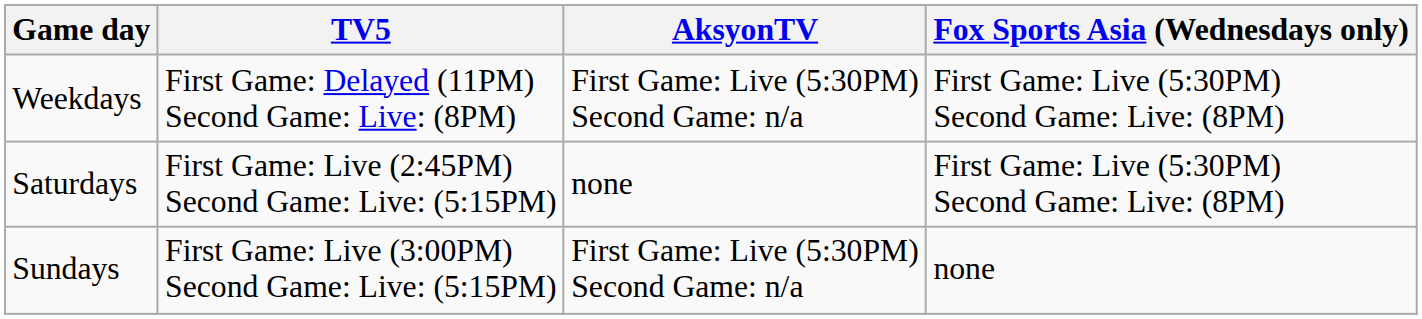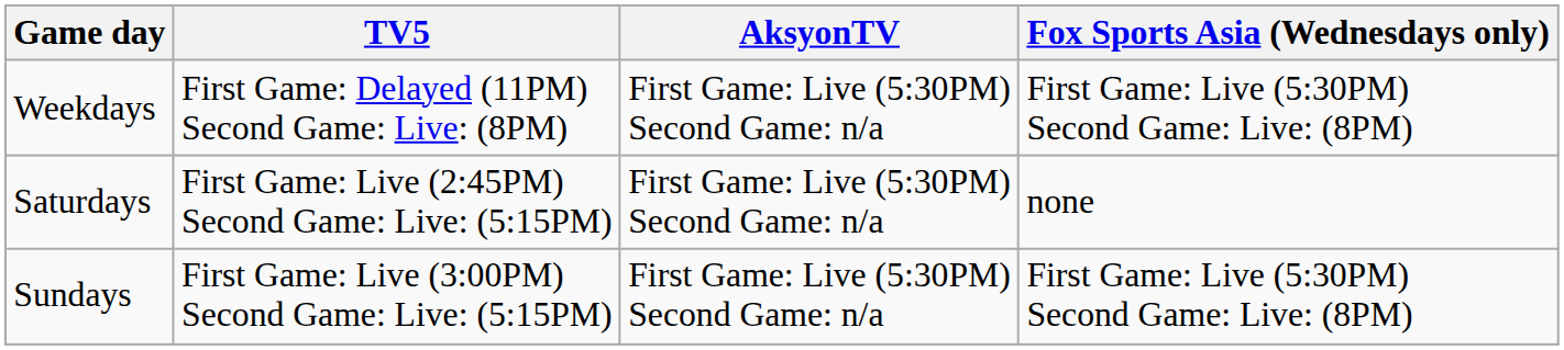Saturdays | AksyonTV: none -> First Game: Live (5:30PM) Second Game: n/a
Saturdays | Fox Sports Asia (Wednesdays only): First Game: Live (5:30PM) Second Game: Live: (8PM) -> none
Sundays | Fox Sports Asia (Wednesdays only): none -> First Game: Live (5:30PM) Second Game: Live: (8PM)
